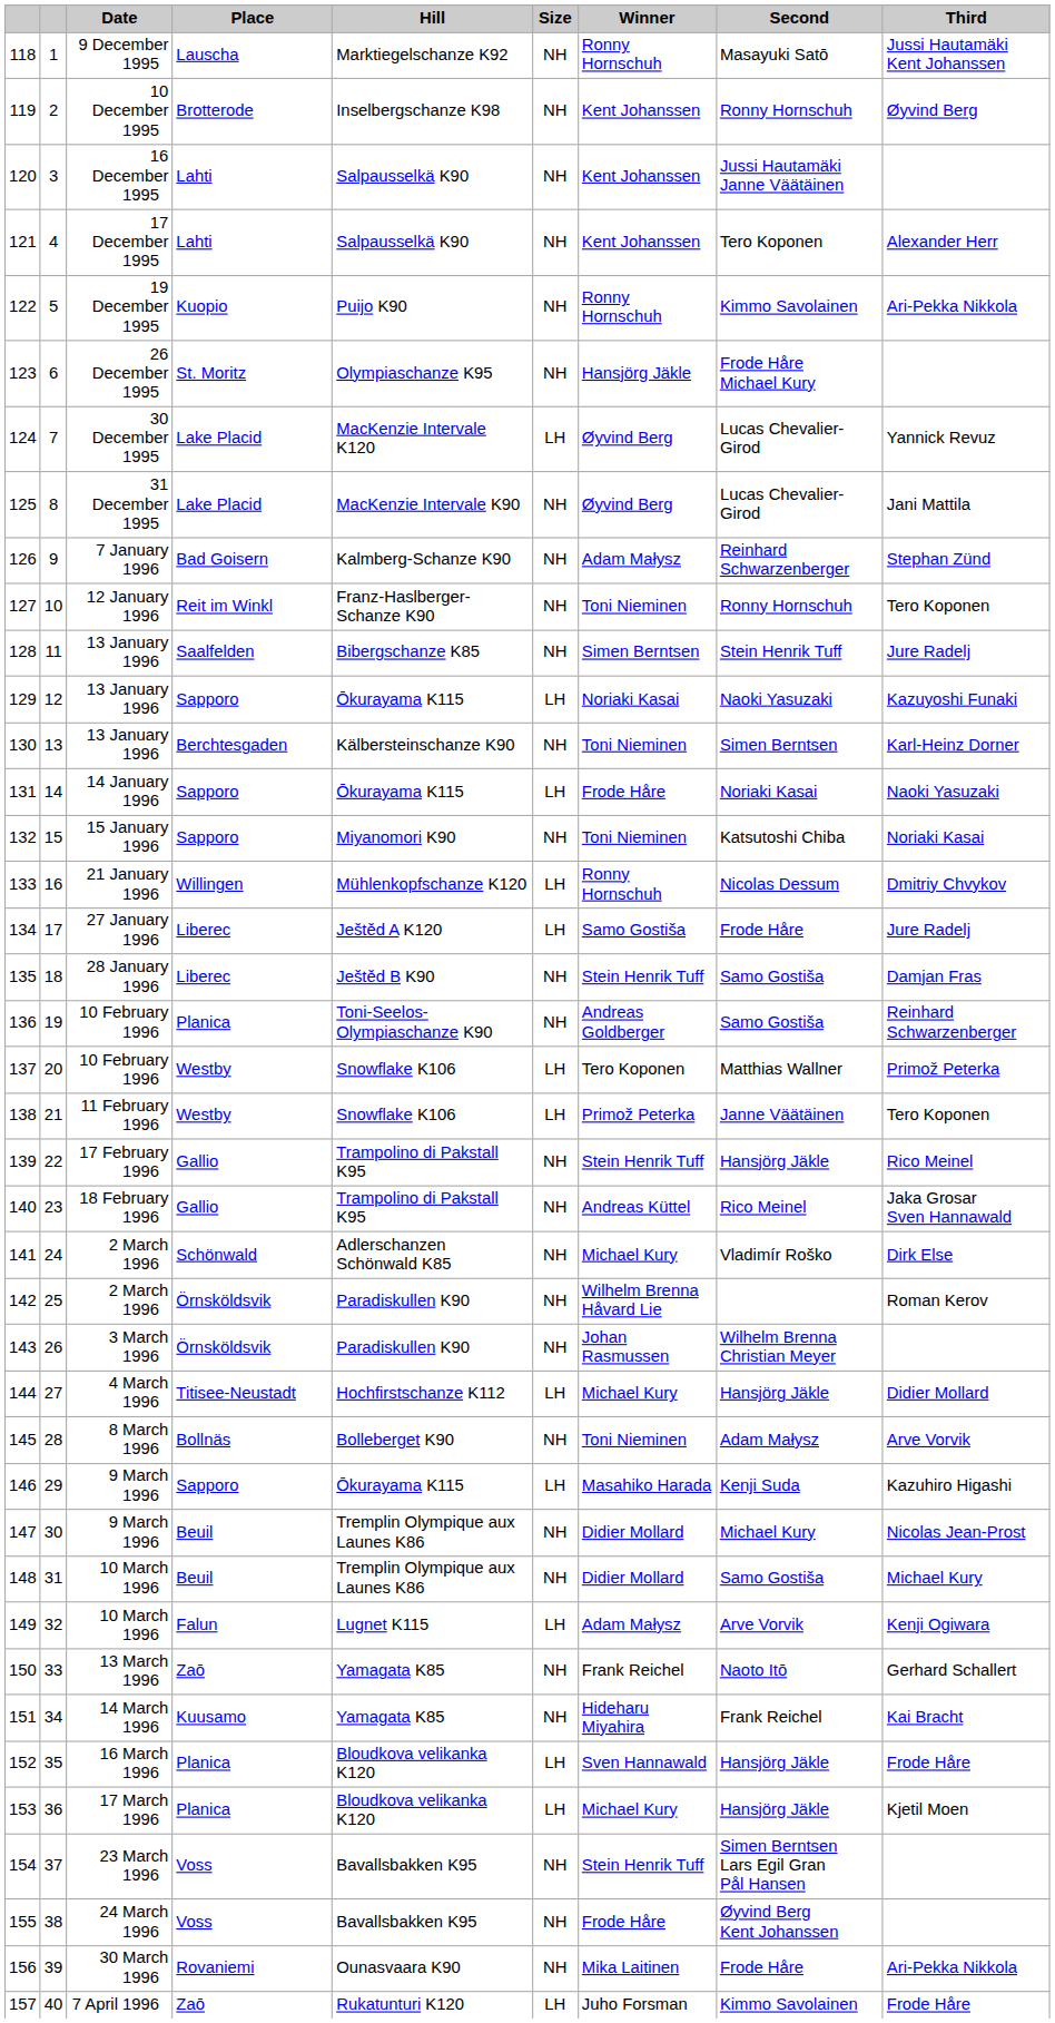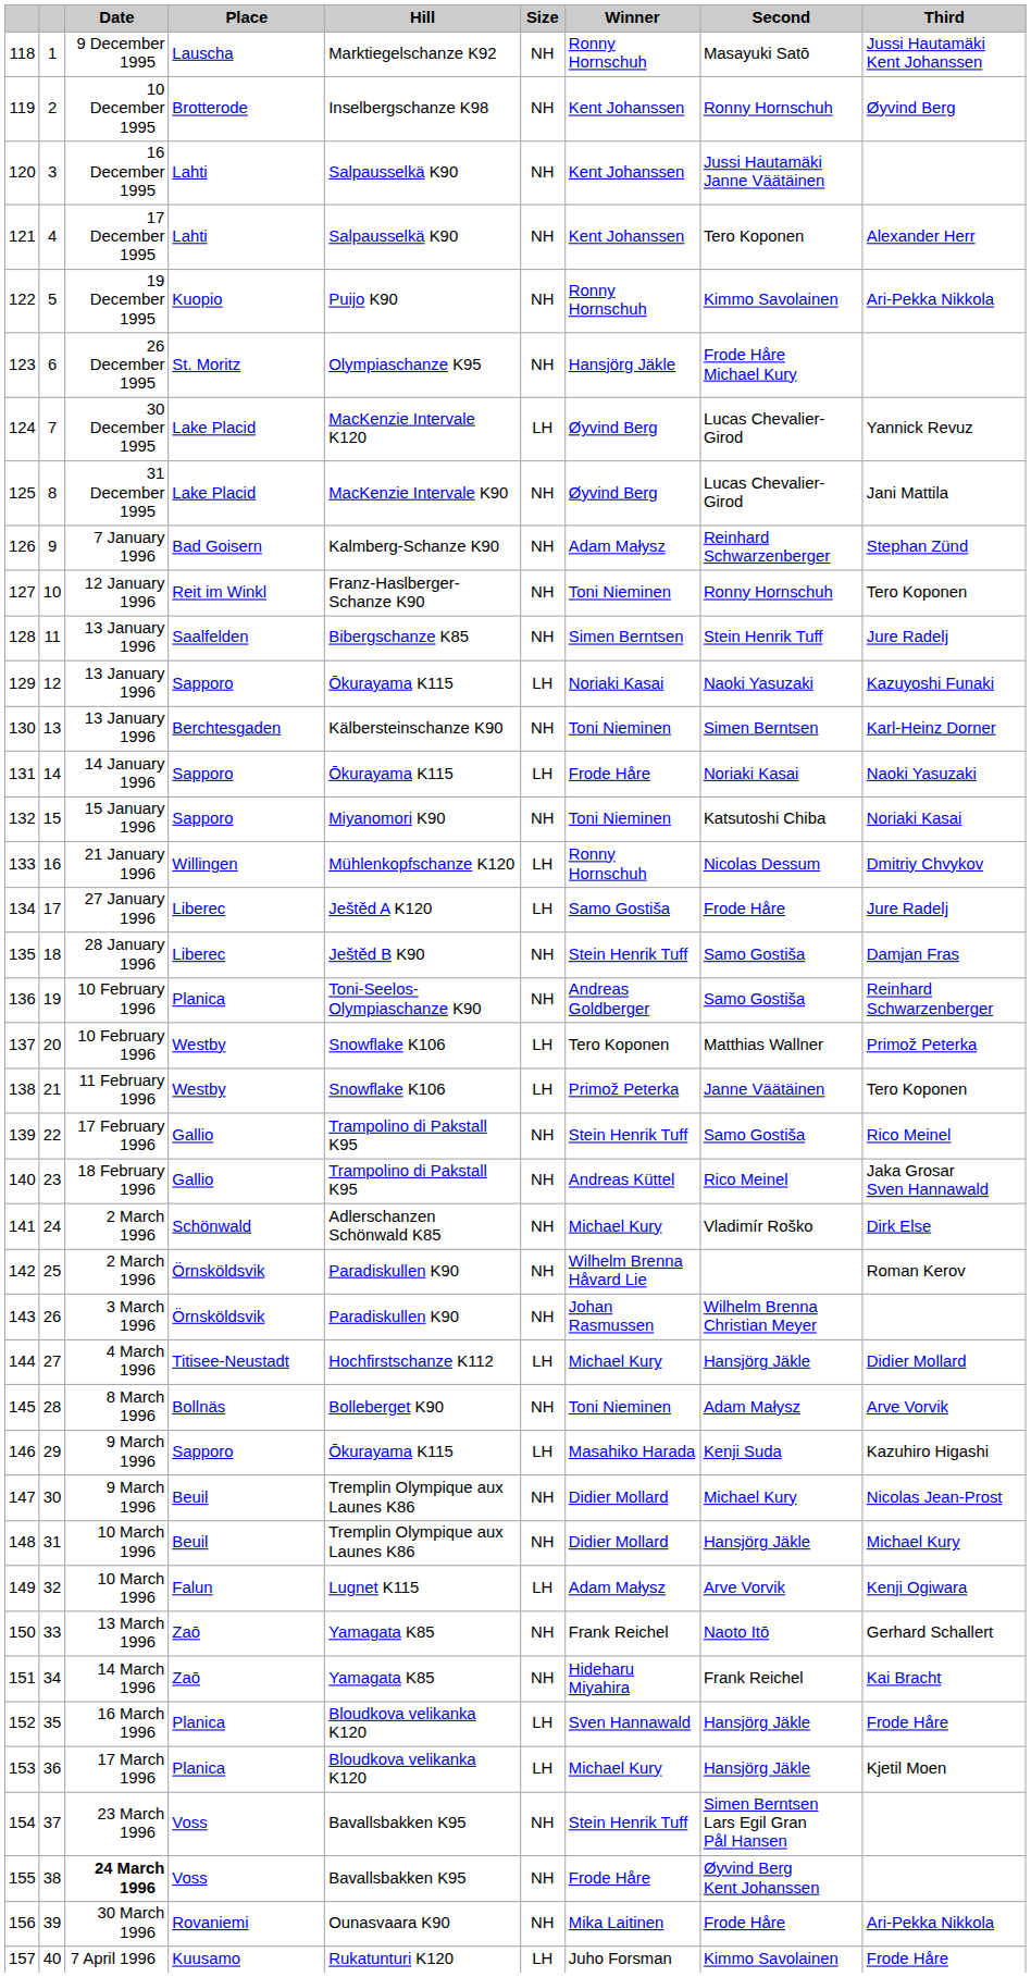139 | Second: Hansjörg Jäkle -> Samo Gostiša
148 | Second: Samo Gostiša -> Hansjörg Jäkle
151 | Place: Kuusamo -> Zaō
155 | Date: normal -> bold
157 | Place: Zaō -> Kuusamo
